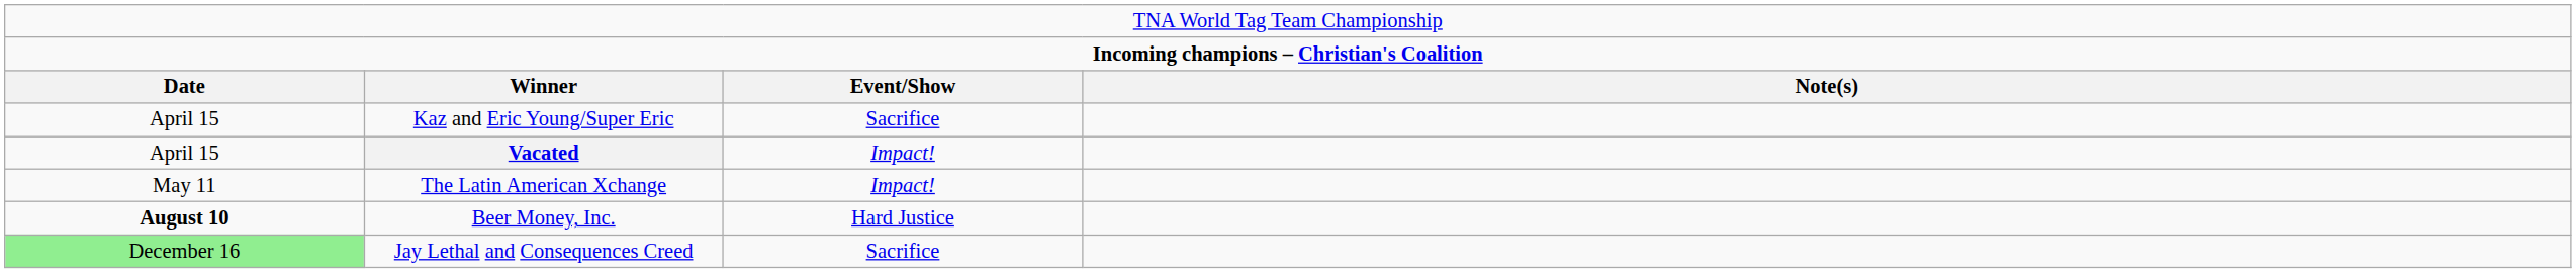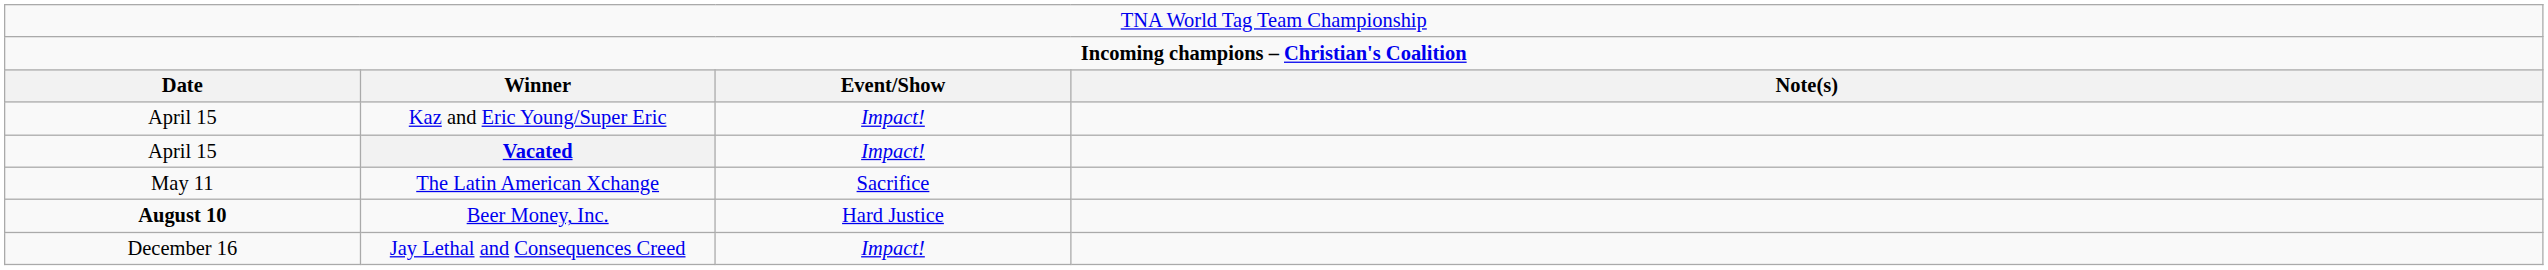Kaz and Eric Young/Super Eric | column 3: Sacrifice -> Impact!
The Latin American Xchange | column 3: Impact! -> Sacrifice
Jay Lethal and Consequences Creed | column 1: lightgreen background -> no background
Jay Lethal and Consequences Creed | column 3: Sacrifice -> Impact!
